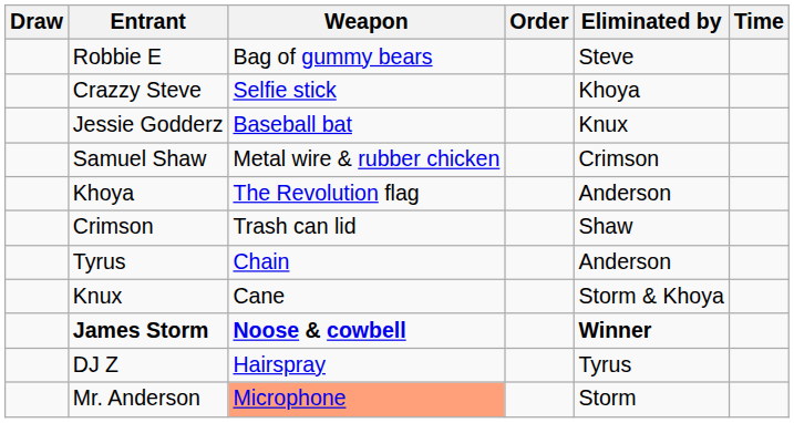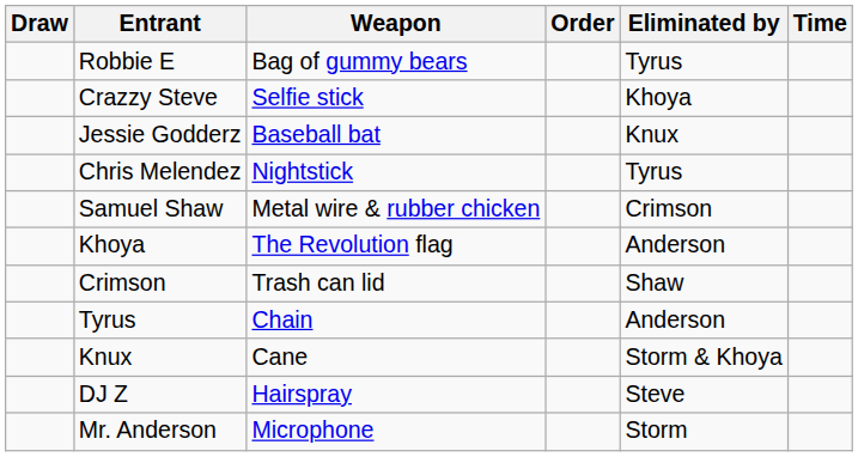Robbie E | Eliminated by: Steve -> Tyrus
+ row: Chris Melendez | Nightstick | Tyrus
- row: James Storm | Noose & cowbell | Winner
DJ Z | Eliminated by: Tyrus -> Steve
Mr. Anderson | Weapon: lightsalmon background -> no background
